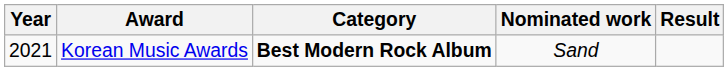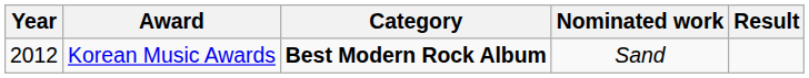Korean Music Awards | Year: 2021 -> 2012
